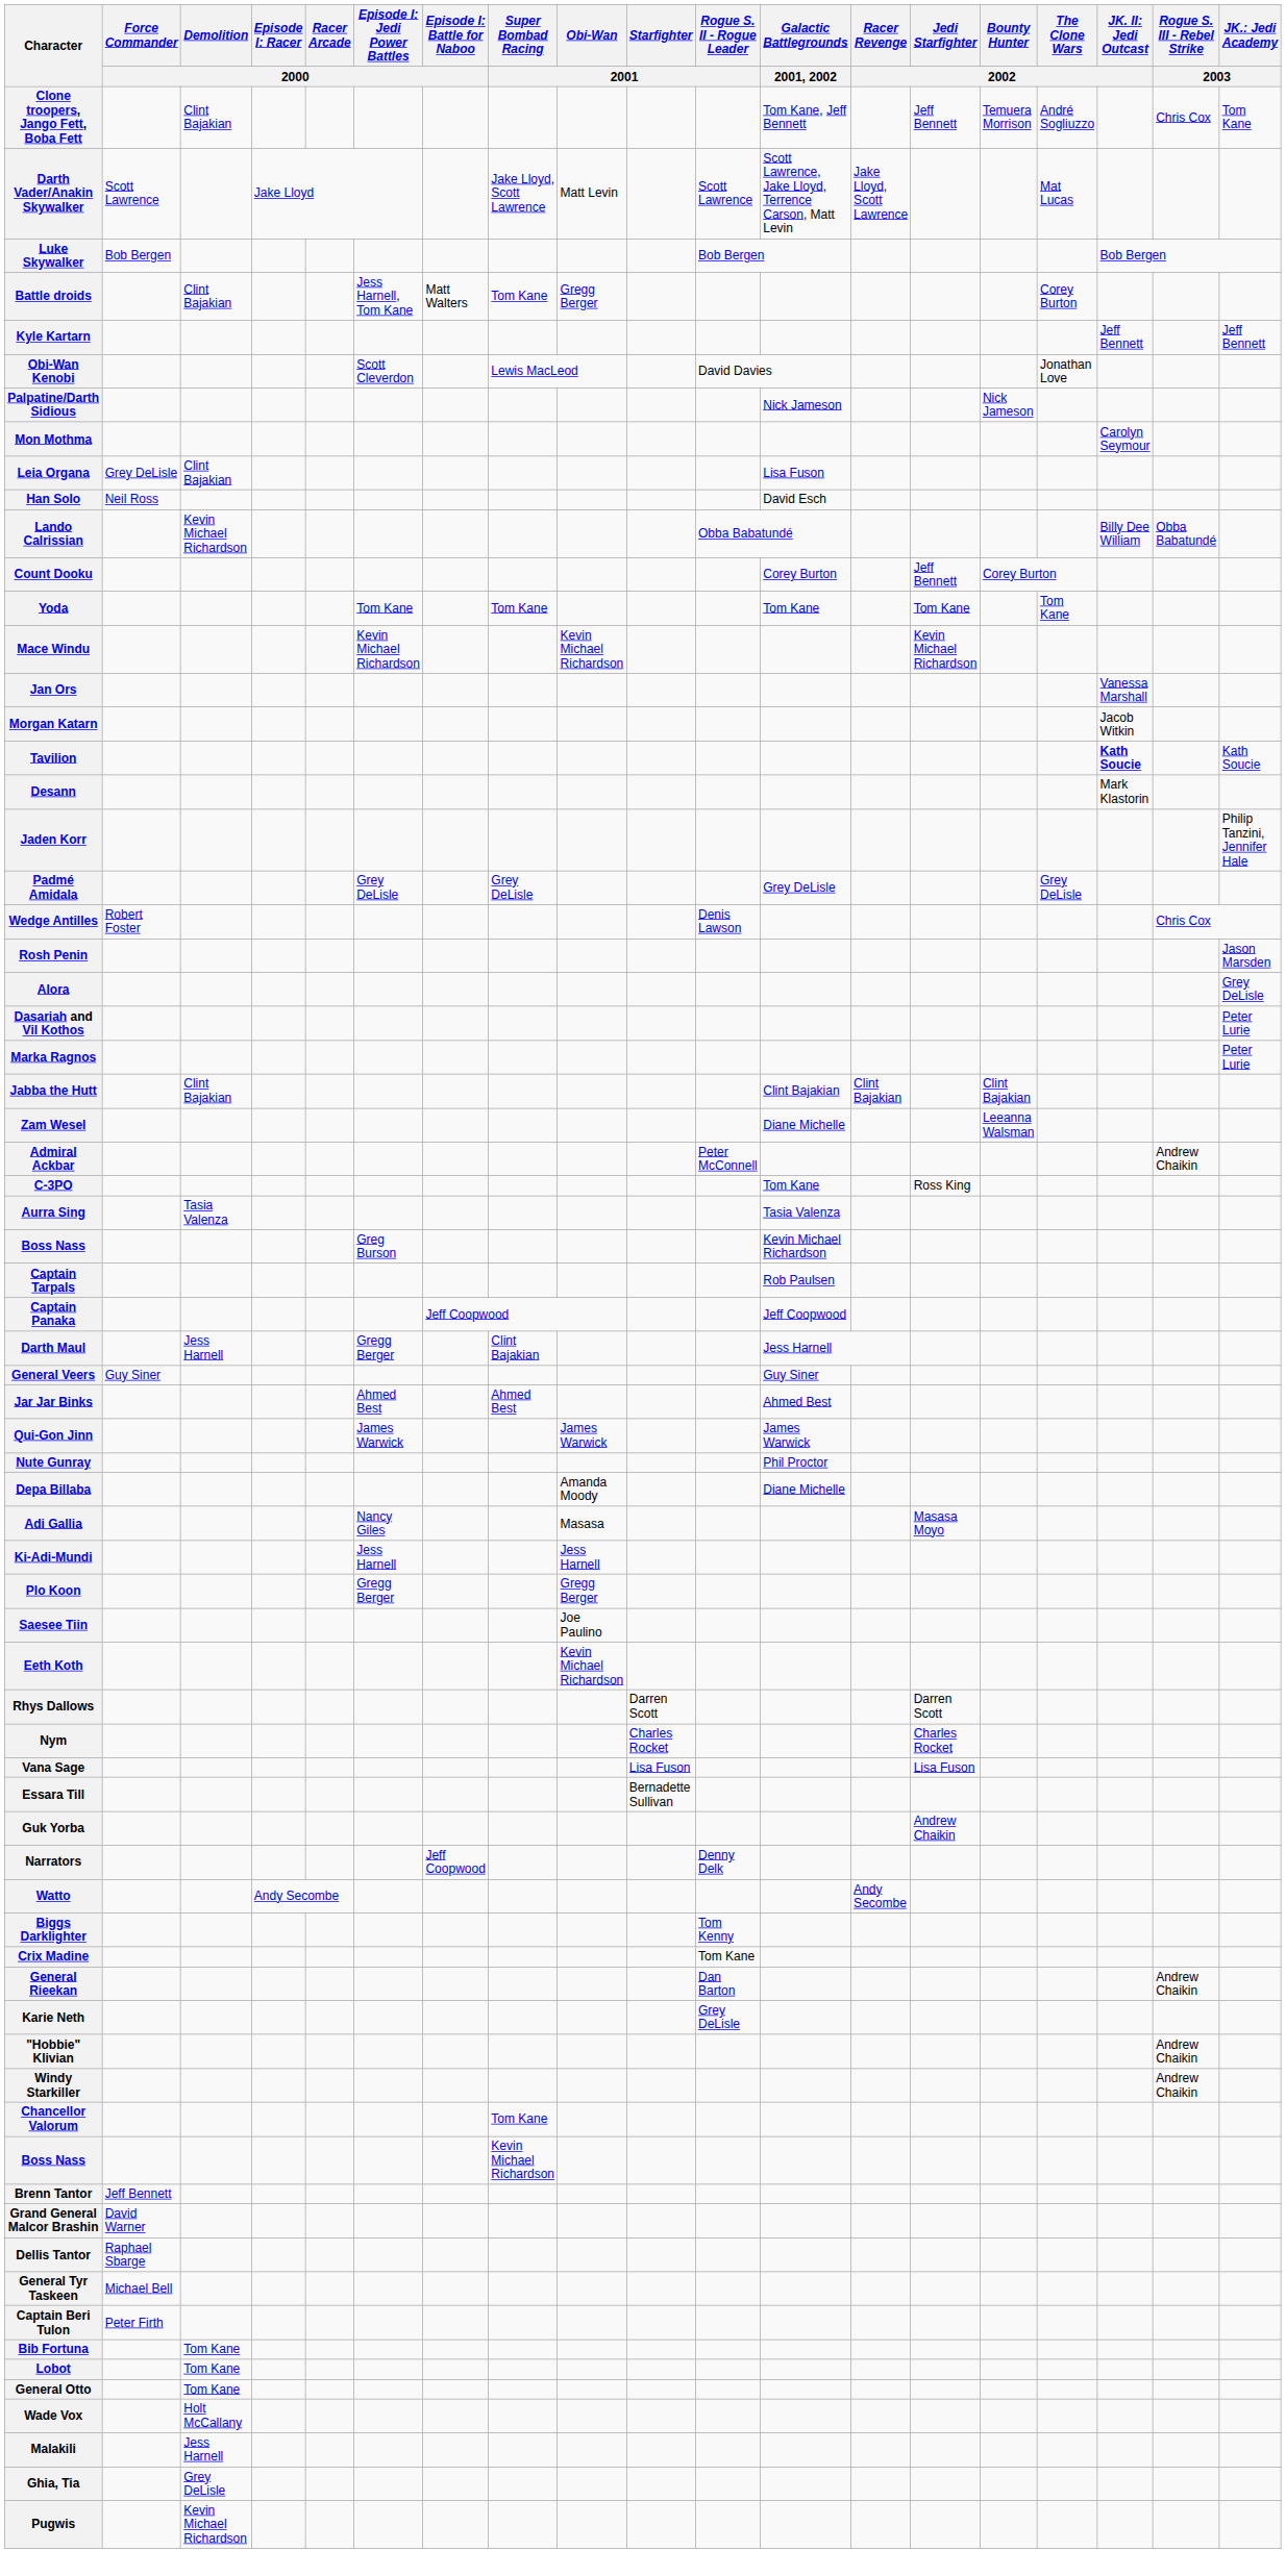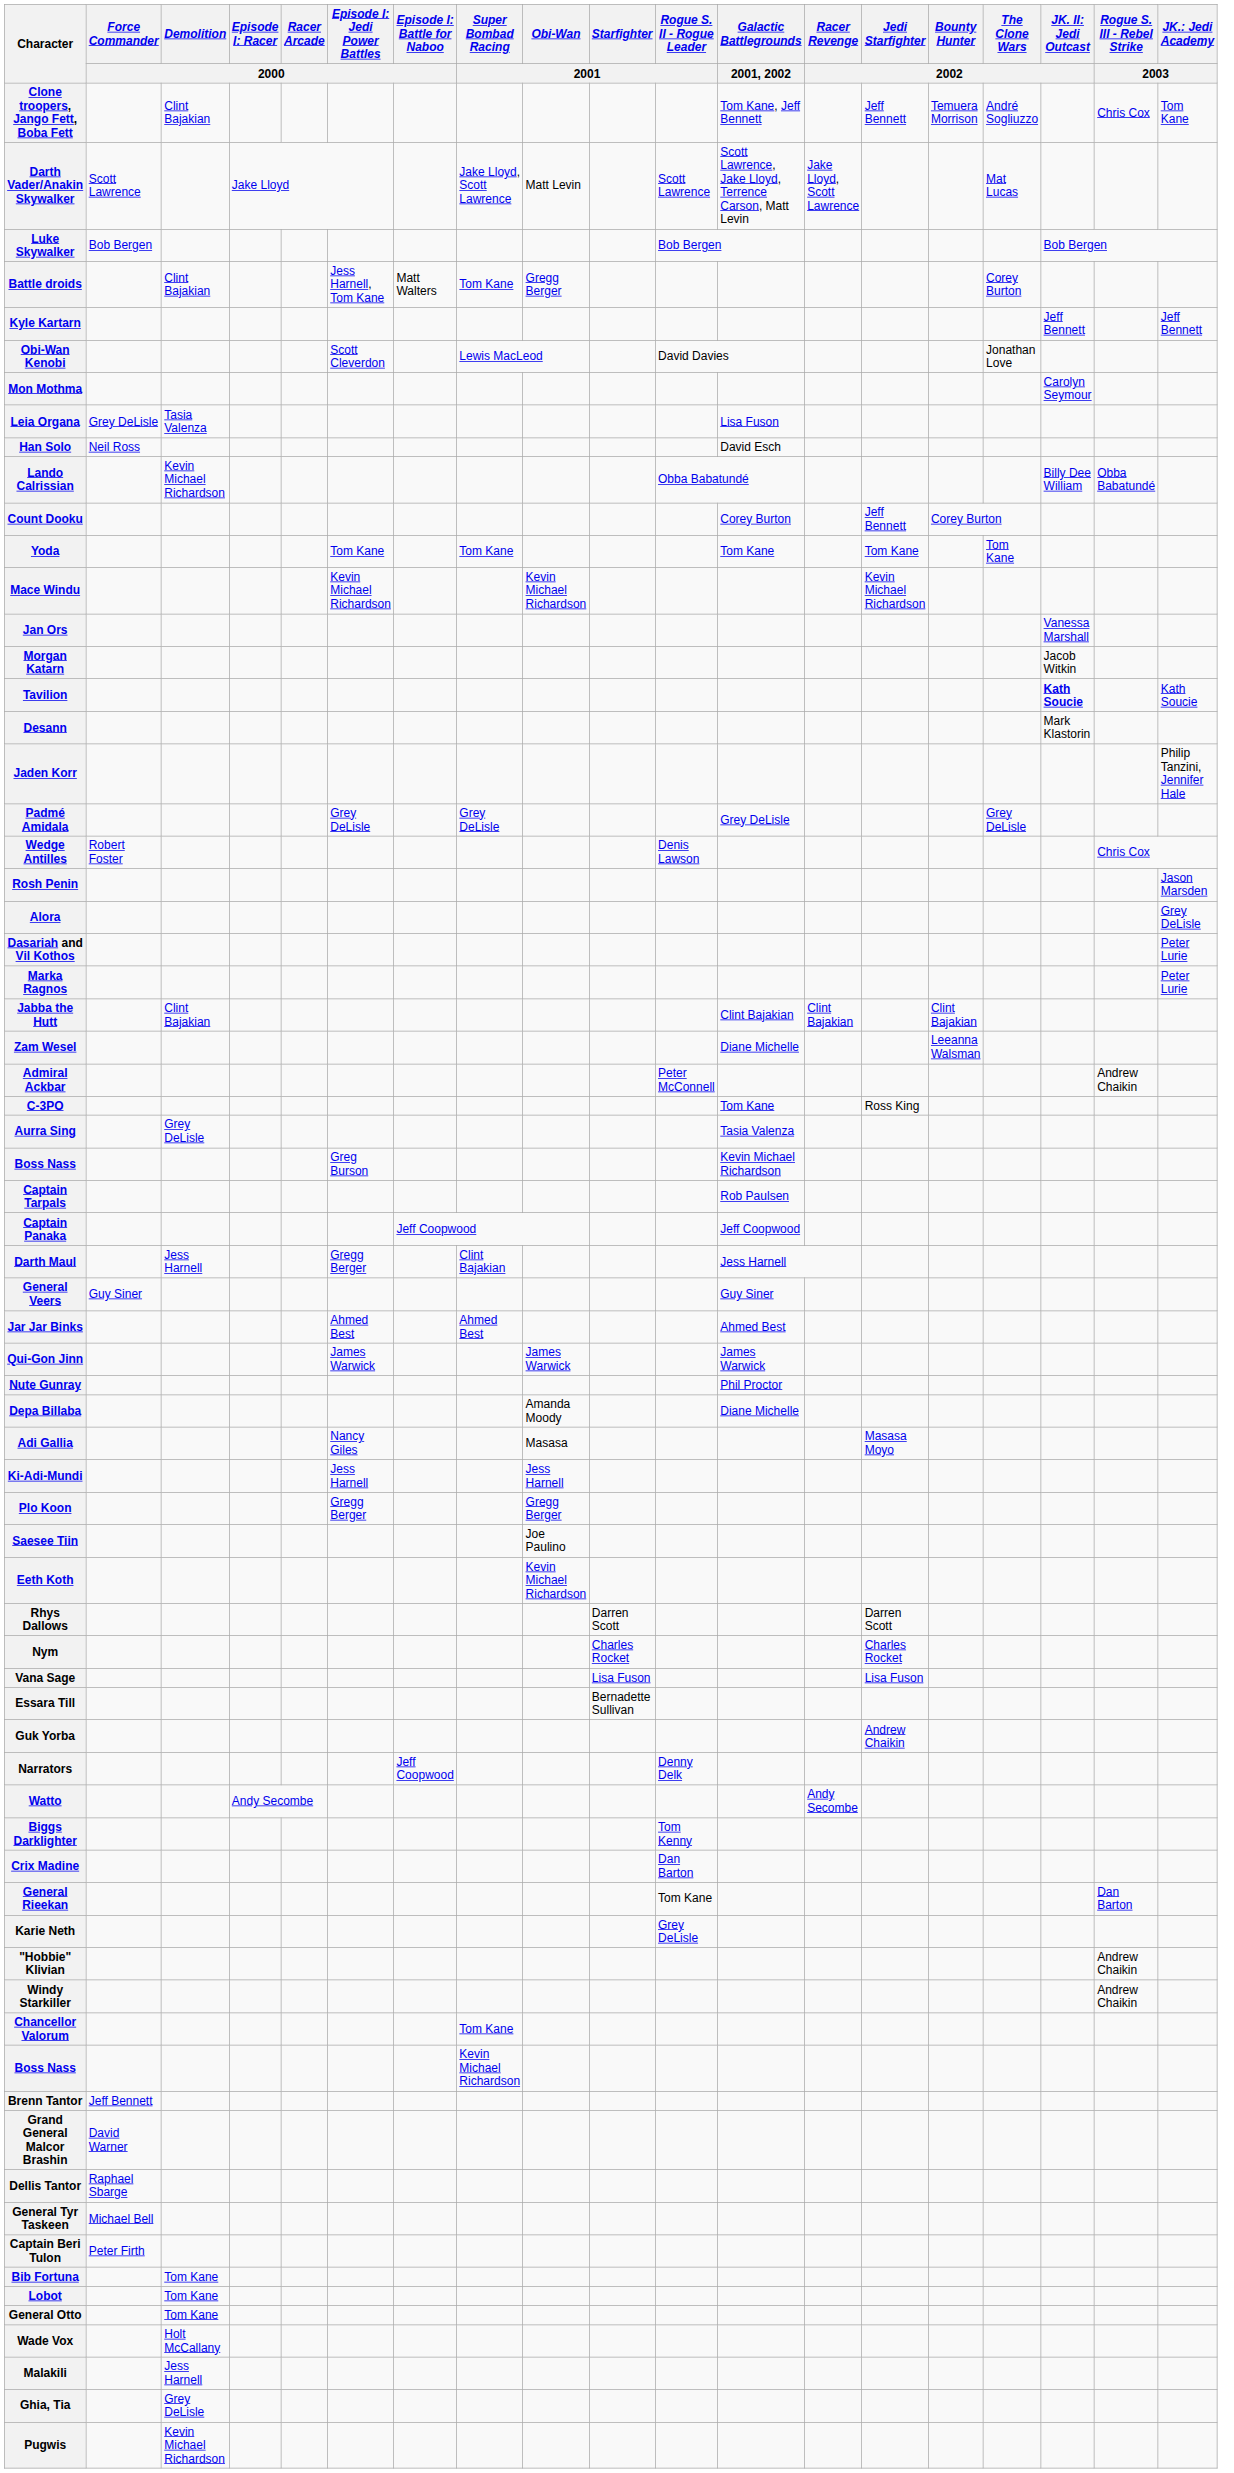- row: Palpatine/Darth Sidious | Nick Jameson | Nick Jameson
Leia Organa | Demolition / 2000: Clint Bajakian -> Tasia Valenza
Aurra Sing | Demolition / 2000: Tasia Valenza -> Grey DeLisle
Crix Madine | Rogue S. II - Rogue Leader / 2001: Tom Kane -> Dan Barton
General Rieekan | Rogue S. II - Rogue Leader / 2001: Dan Barton -> Tom Kane
General Rieekan | Rogue S. III - Rebel Strike / 2003: Andrew Chaikin -> Dan Barton
